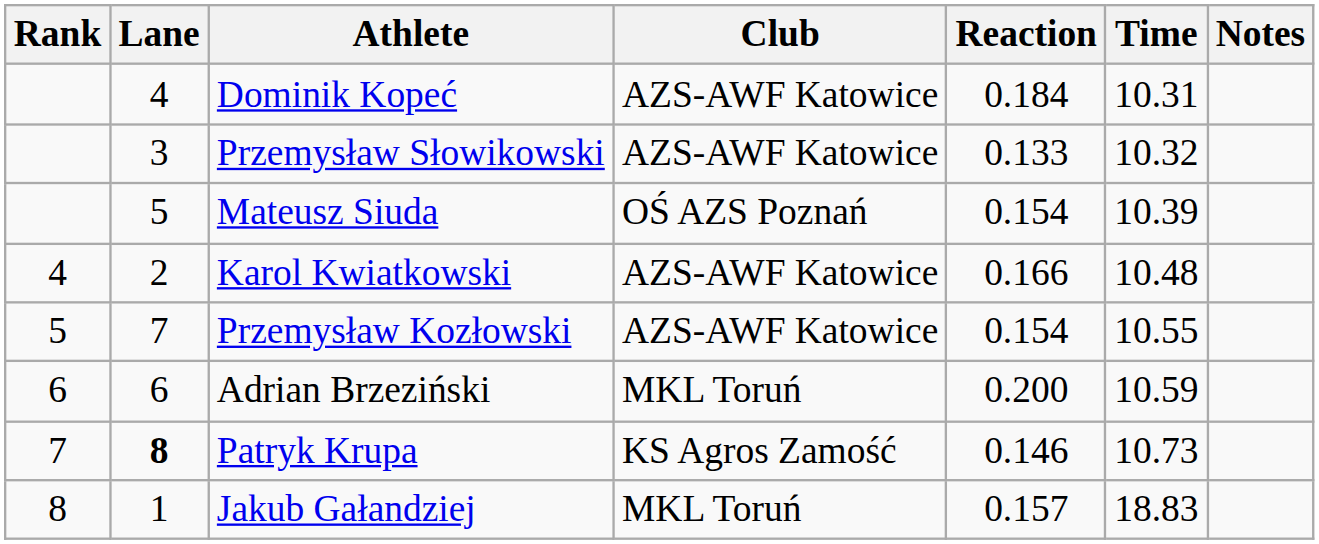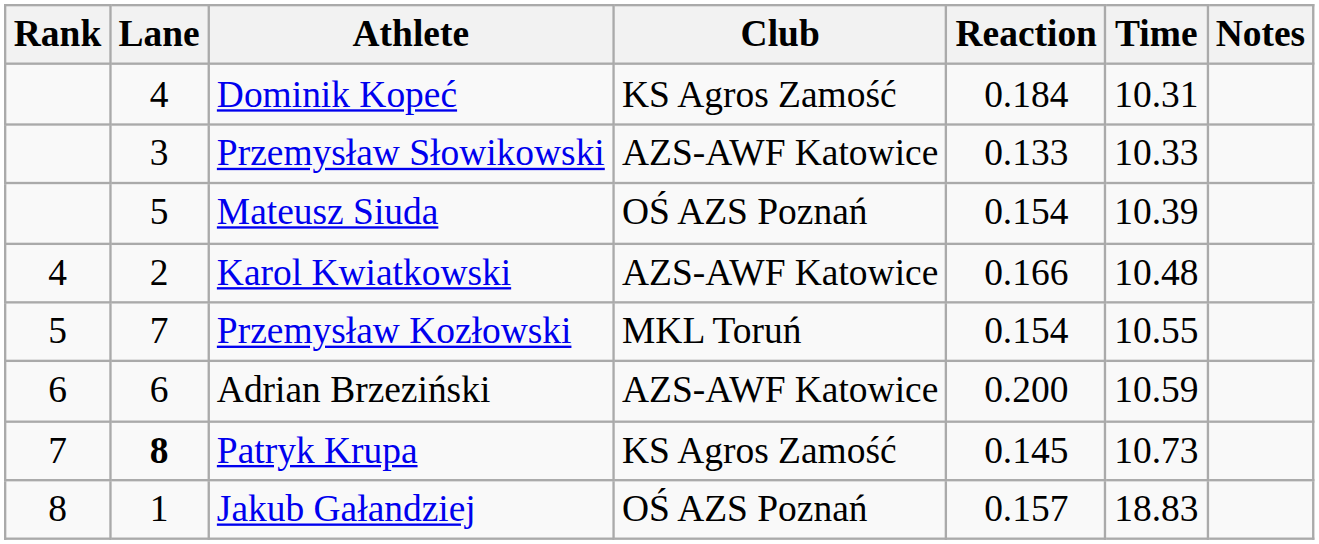Dominik Kopeć | Club: AZS-AWF Katowice -> KS Agros Zamość
Przemysław Słowikowski | Time: 10.32 -> 10.33
Przemysław Kozłowski | Club: AZS-AWF Katowice -> MKL Toruń
Adrian Brzeziński | Club: MKL Toruń -> AZS-AWF Katowice
Patryk Krupa | Reaction: 0.146 -> 0.145
Jakub Gałandziej | Club: MKL Toruń -> OŚ AZS Poznań
